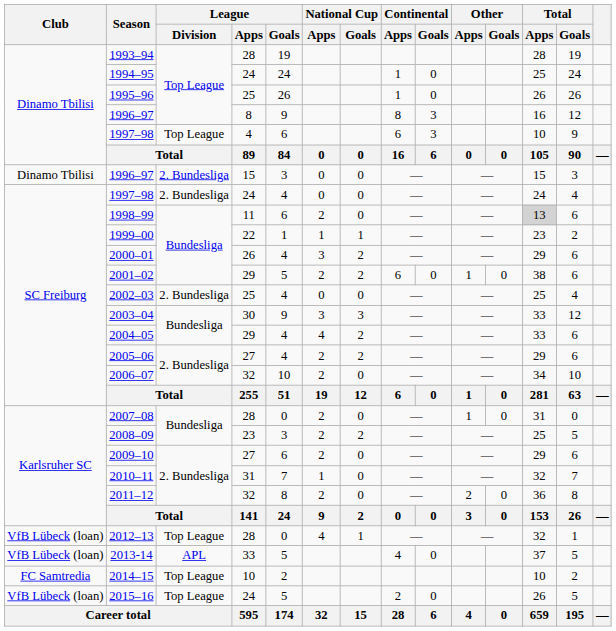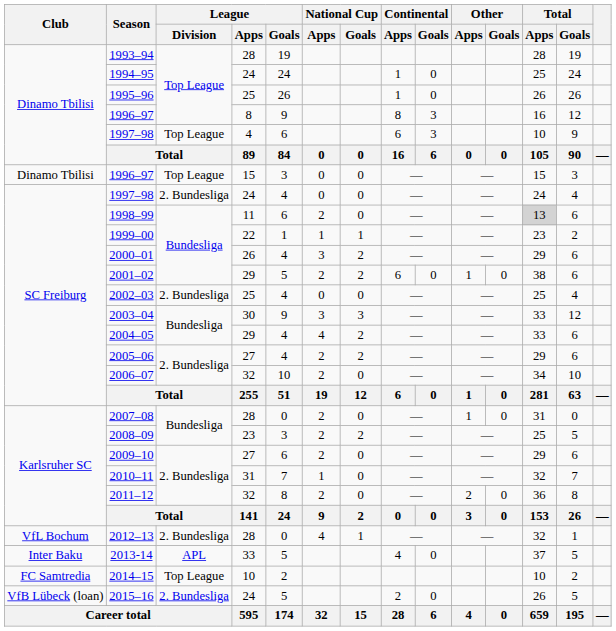1996–97 / 15 | League / Division: 2. Bundesliga -> Top League
2012–13 | Club: VfB Lübeck (loan) -> VfL Bochum
2012–13 | League / Division: Top League -> 2. Bundesliga
2013-14 | Club: VfB Lübeck (loan) -> Inter Baku
2015–16 | League / Division: Top League -> 2. Bundesliga
